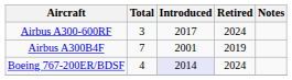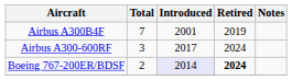rows swapped: Airbus A300B4F <-> Airbus A300-600RF
Boeing 767-200ER/BDSF | Total: 4 -> 2
Boeing 767-200ER/BDSF | Retired: normal -> bold
